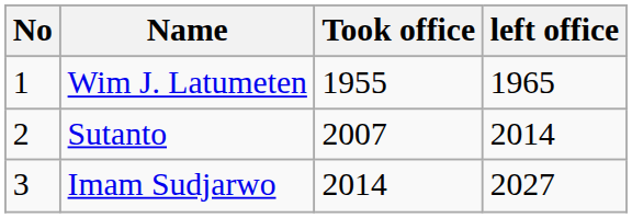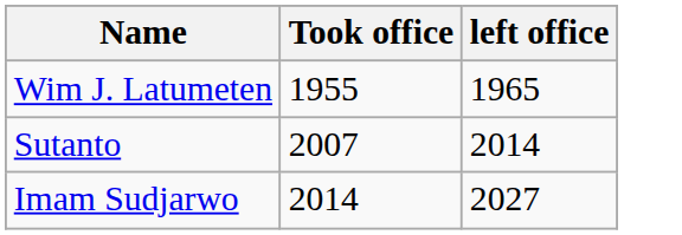- column: No | 1 | 2 | 3
